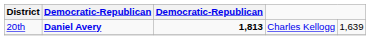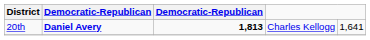20th | column 5: 1,639 -> 1,641
